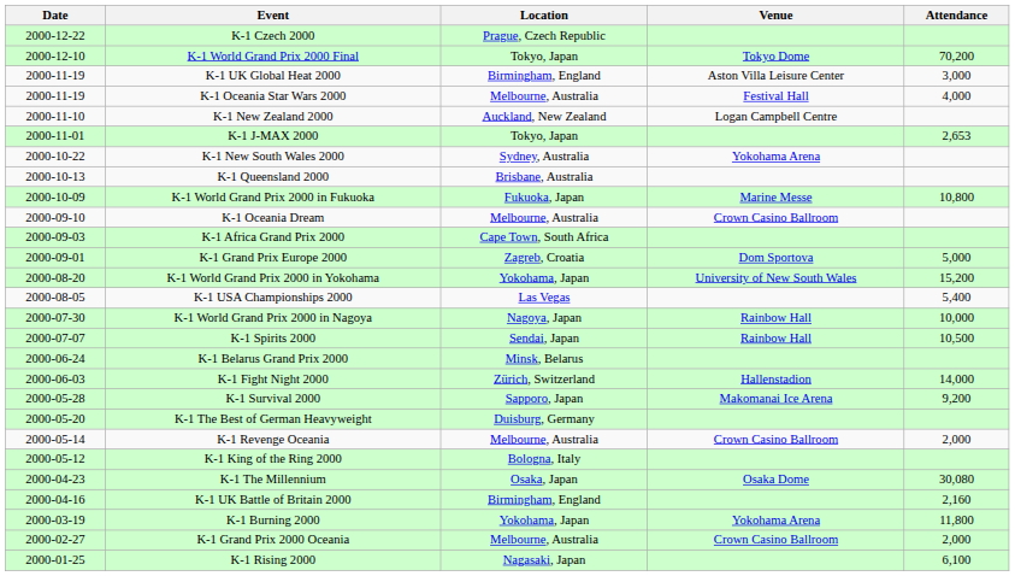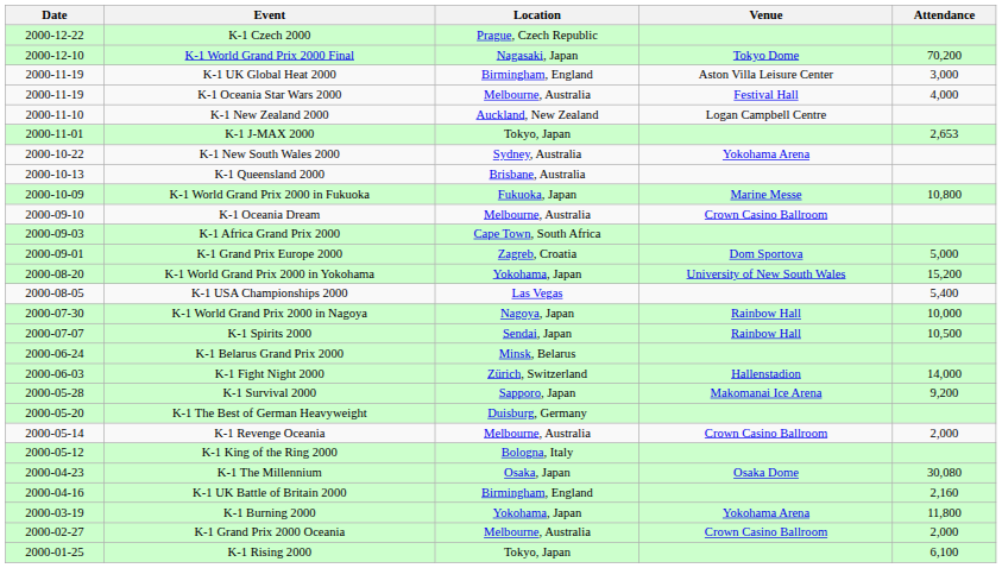K-1 World Grand Prix 2000 Final | Location: Tokyo, Japan -> Nagasaki, Japan
K-1 Rising 2000 | Location: Nagasaki, Japan -> Tokyo, Japan
